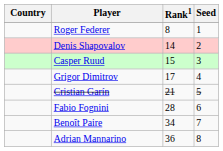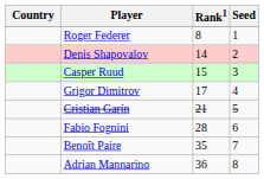Benoît Paire | Rank1: 34 -> 35
